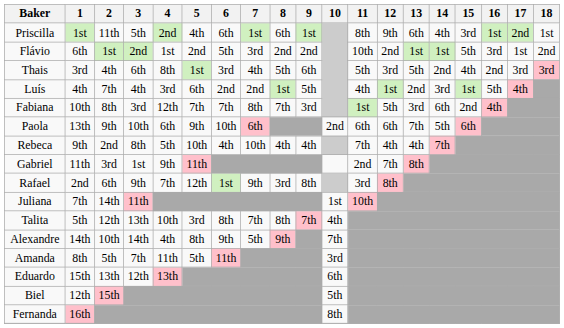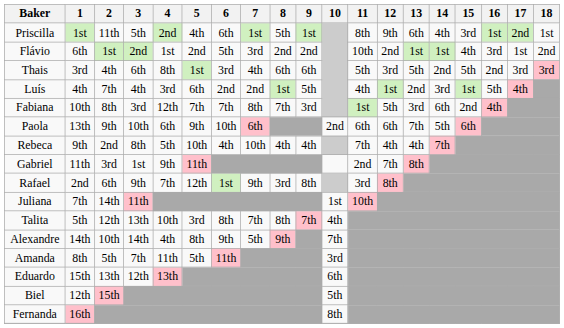Priscilla | 8: 6th -> 5th
Flávio | 15: 5th -> 4th
Thais | 8: 5th -> 6th
Thais | 15: 4th -> 5th
